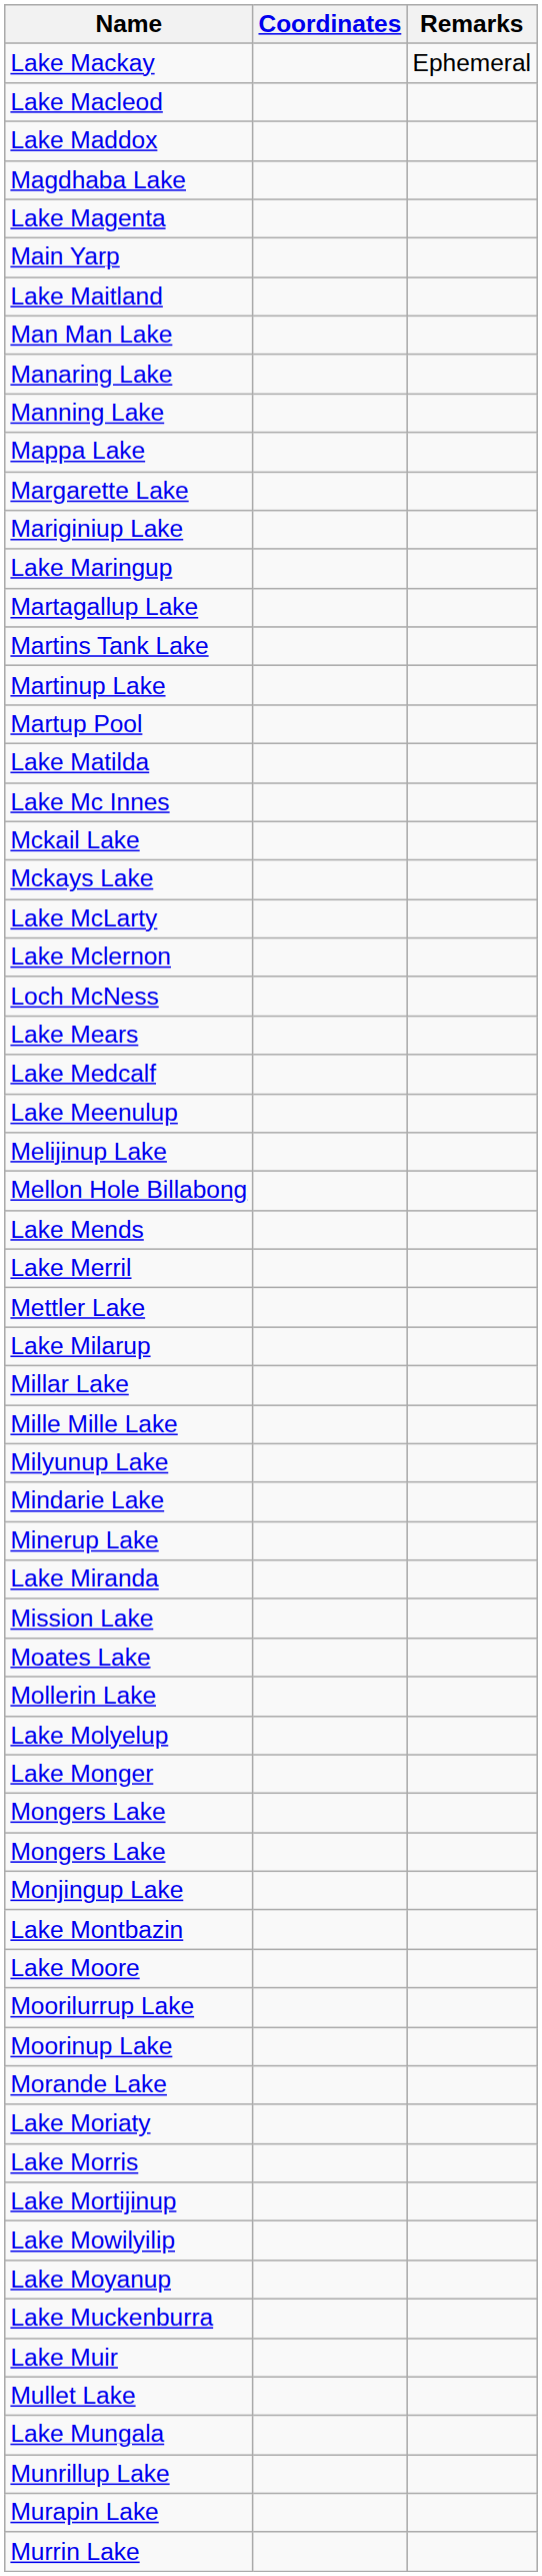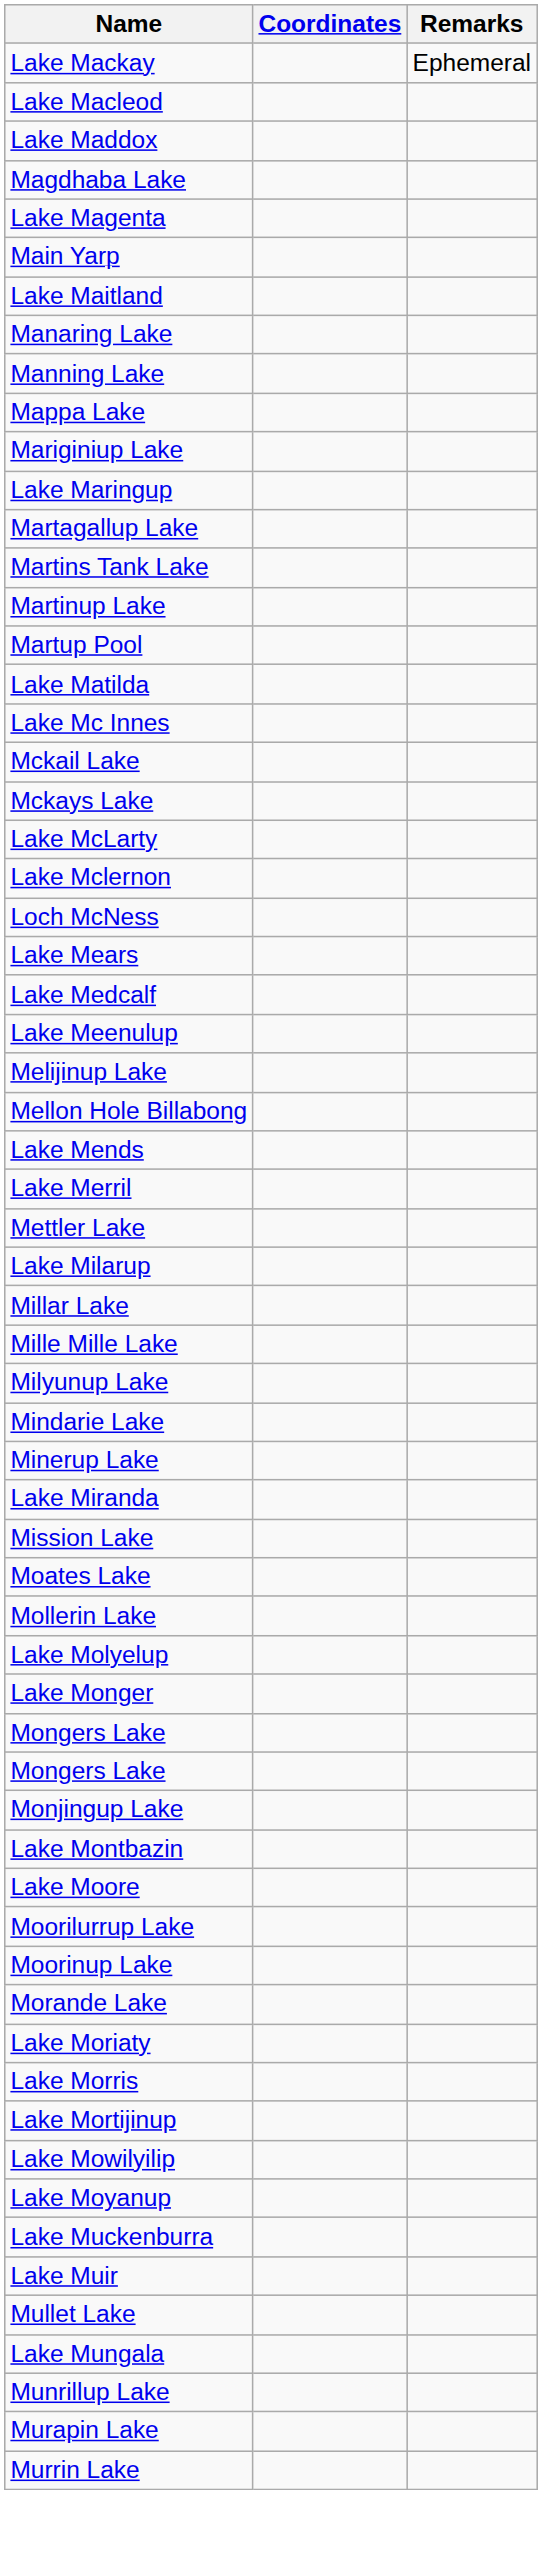- row: Man Man Lake
- row: Margarette Lake
